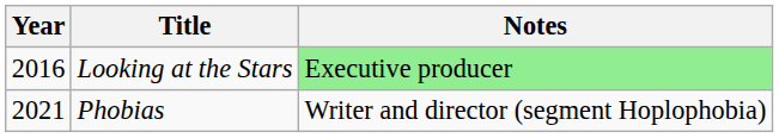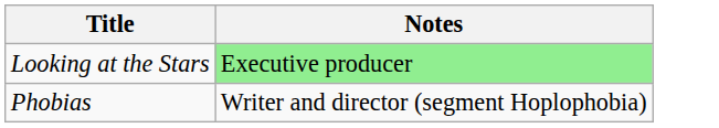- column: Year | 2016 | 2021
